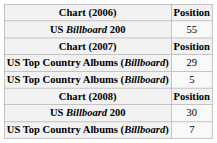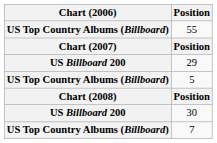55 | Chart (2006): US Billboard 200 -> US Top Country Albums (Billboard)
29 | Chart (2006): US Top Country Albums (Billboard) -> US Billboard 200
